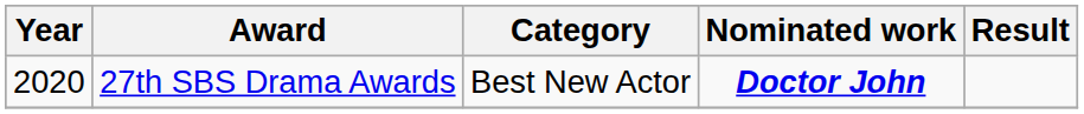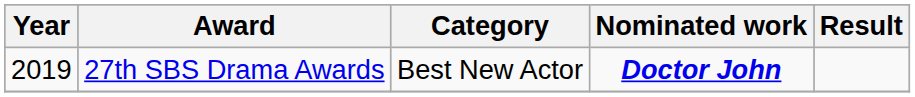27th SBS Drama Awards | Year: 2020 -> 2019
